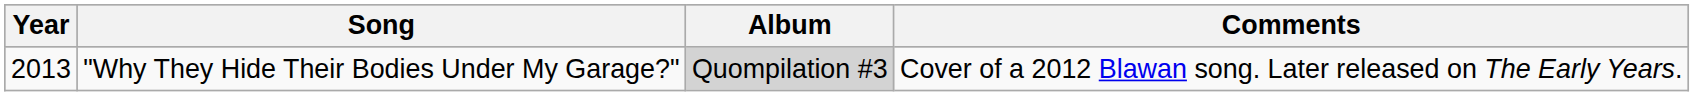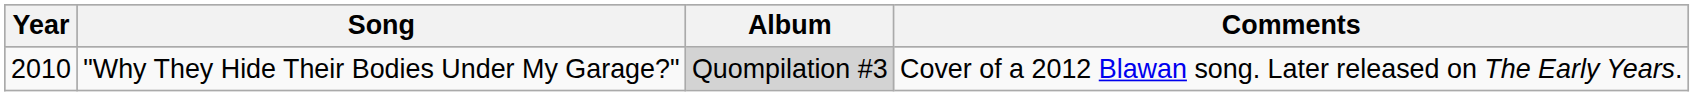"Why They Hide Their Bodies Under My Garage?" | Year: 2013 -> 2010
